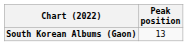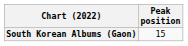South Korean Albums (Gaon) | Peak position: 13 -> 15
